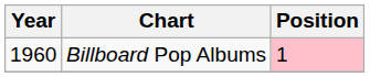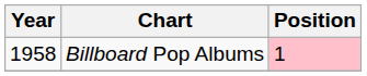Billboard Pop Albums | Year: 1960 -> 1958
